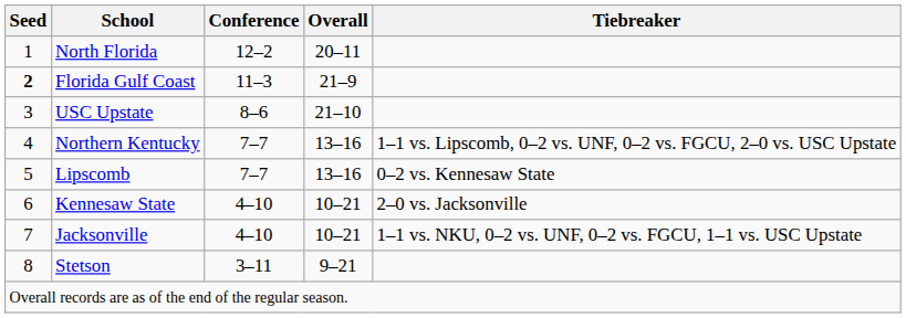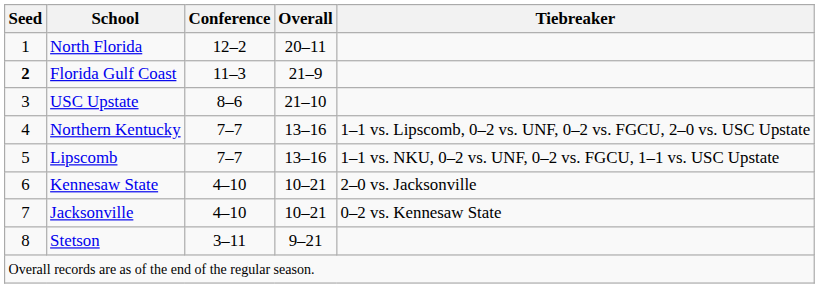Lipscomb | Tiebreaker: 0–2 vs. Kennesaw State -> 1–1 vs. NKU, 0–2 vs. UNF, 0–2 vs. FGCU, 1–1 vs. USC Upstate
Jacksonville | Tiebreaker: 1–1 vs. NKU, 0–2 vs. UNF, 0–2 vs. FGCU, 1–1 vs. USC Upstate -> 0–2 vs. Kennesaw State
